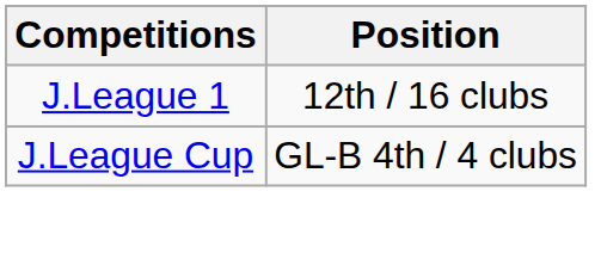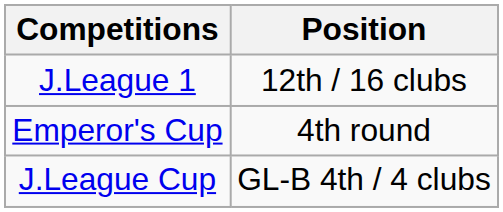+ row: Emperor's Cup | 4th round
